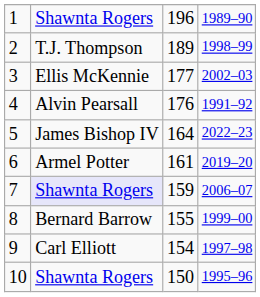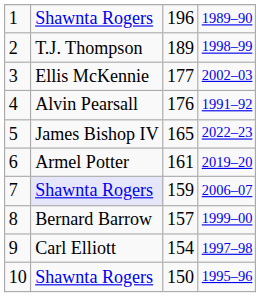5 | column 3: 164 -> 165
8 | column 3: 155 -> 157
